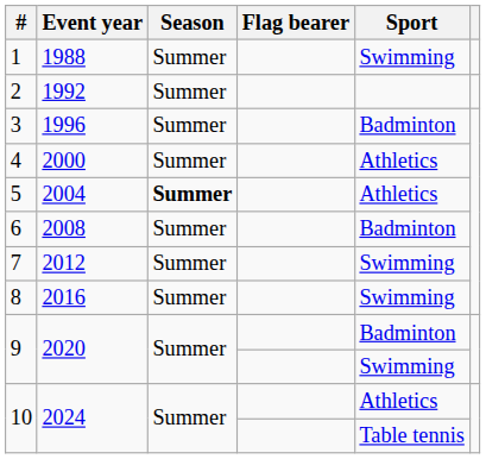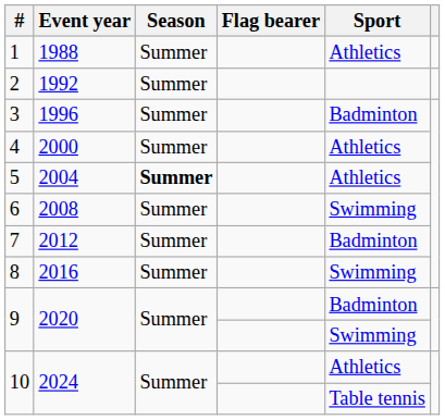1 | Sport: Swimming -> Athletics
6 | Sport: Badminton -> Swimming
7 | Sport: Swimming -> Badminton
